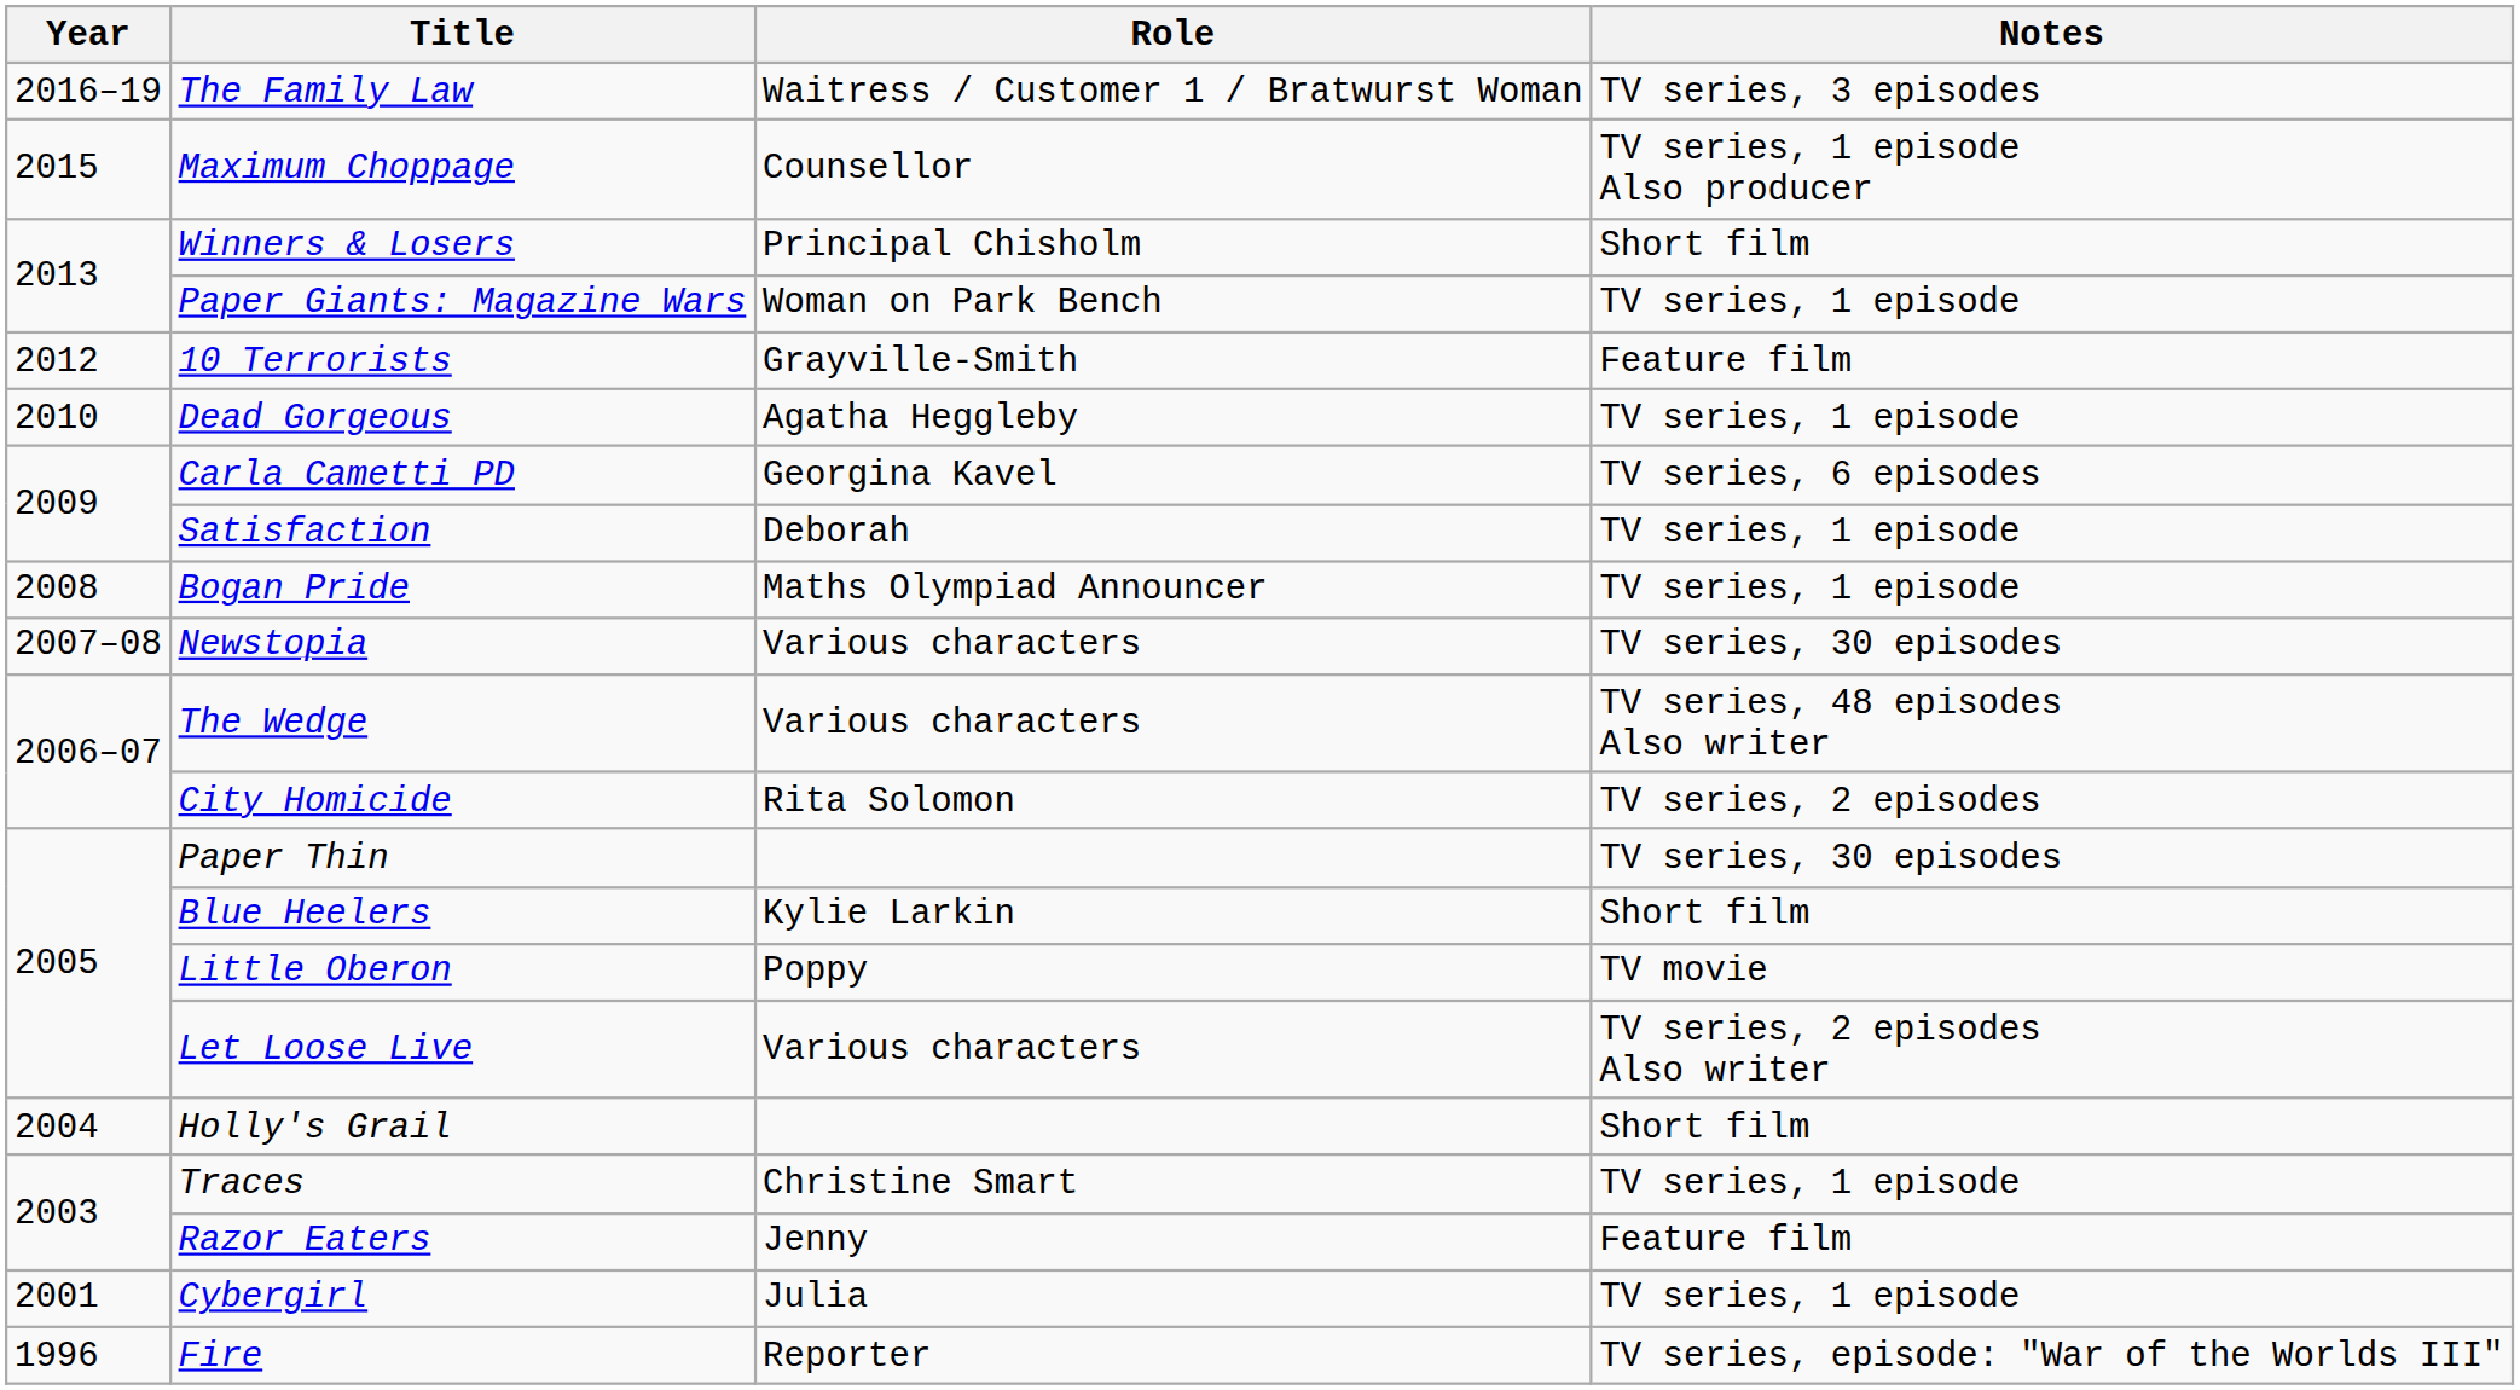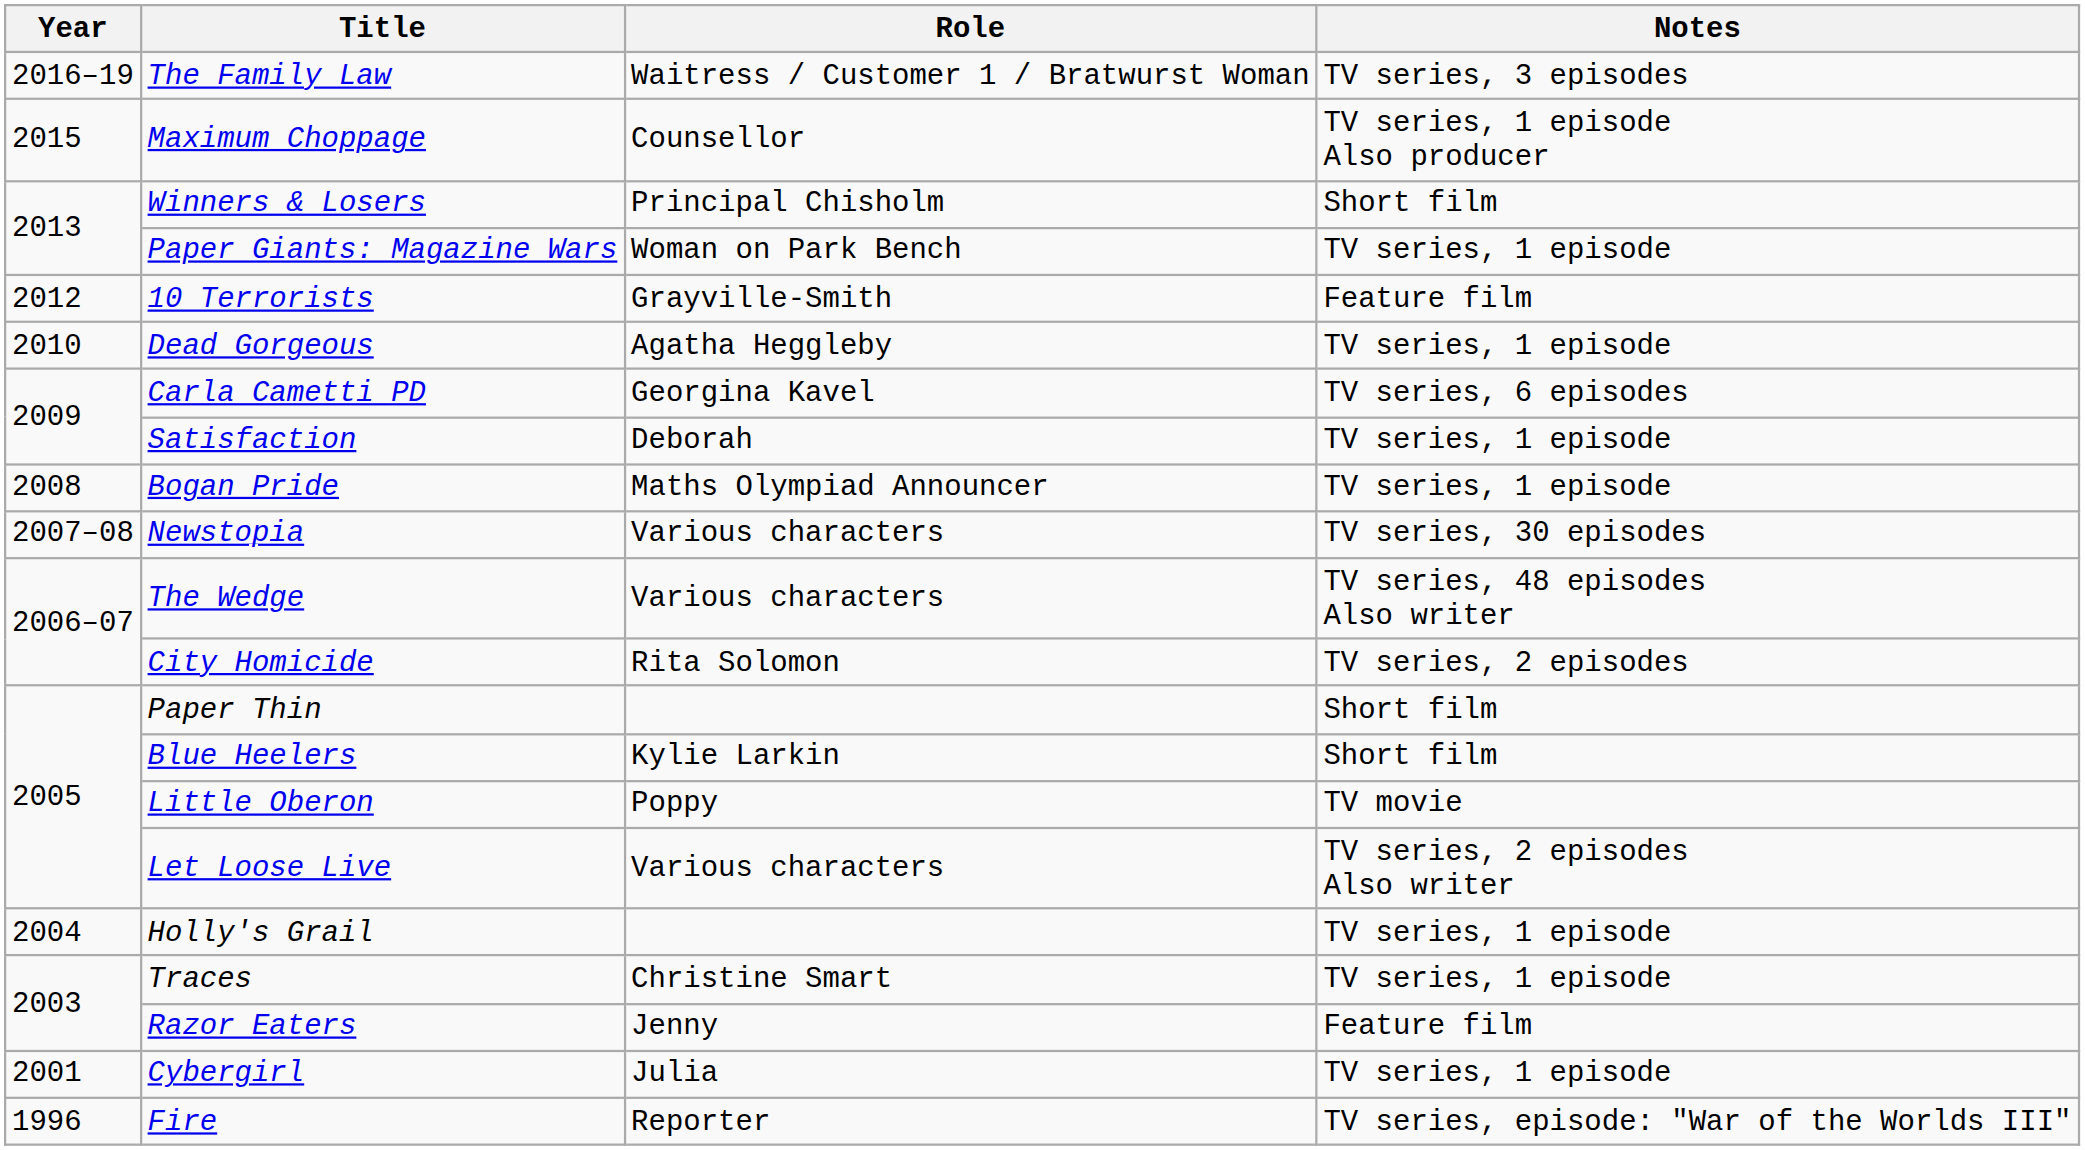Paper Thin | Notes: TV series, 30 episodes -> Short film
Holly's Grail | Notes: Short film -> TV series, 1 episode
